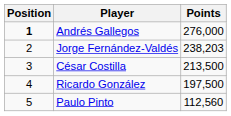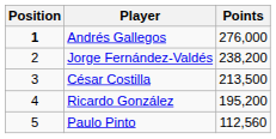Jorge Fernández-Valdés | Points: 238,203 -> 238,200
Ricardo González | Points: 197,500 -> 195,200
